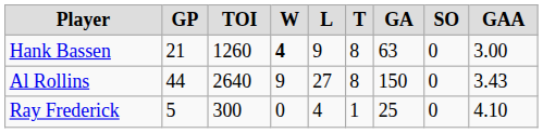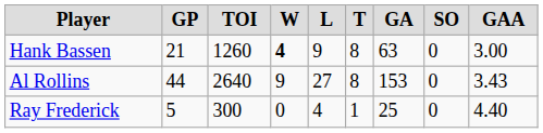Al Rollins | GA: 150 -> 153
Ray Frederick | GAA: 4.10 -> 4.40
